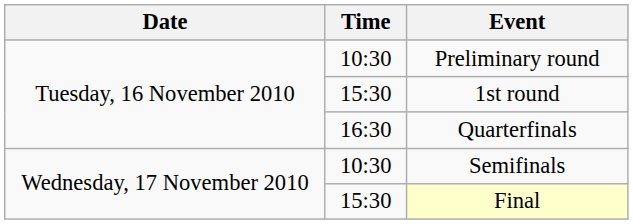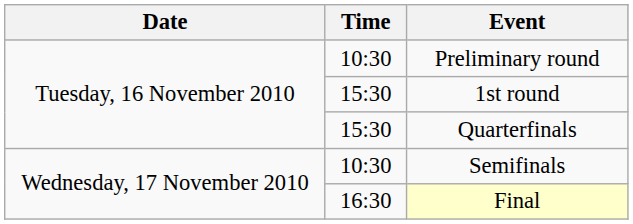Quarterfinals | Time: 16:30 -> 15:30
Final | Time: 15:30 -> 16:30
